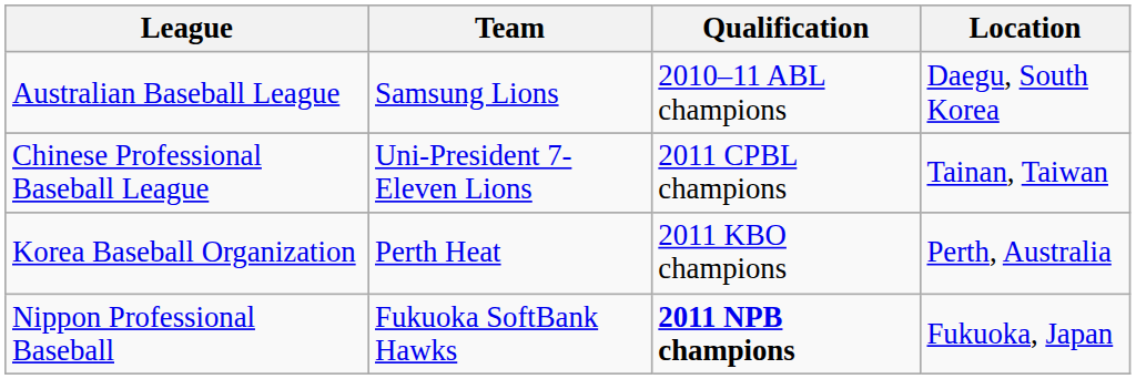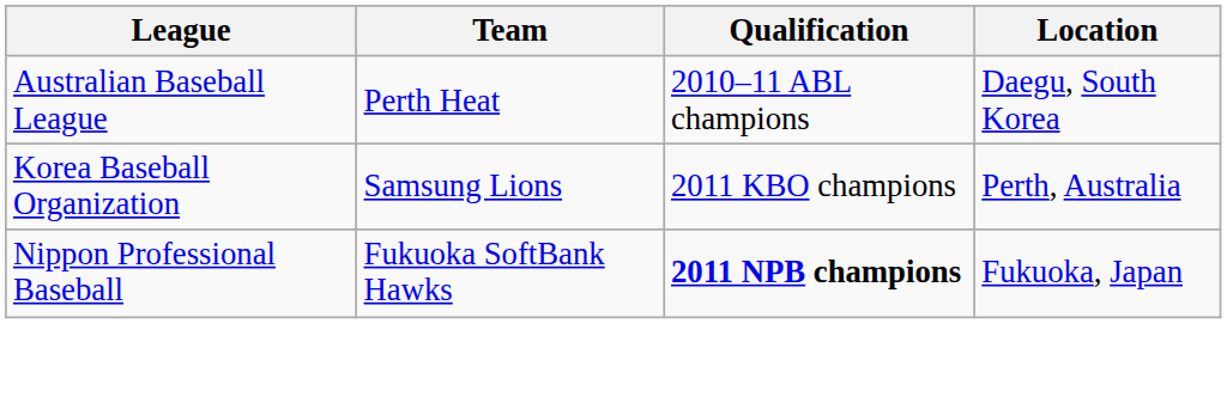Australian Baseball League | Team: Samsung Lions -> Perth Heat
- row: Chinese Professional Baseball League | Uni-President 7-Eleven Lions | 2011 CPBL champions | Tainan, Taiwan
Korea Baseball Organization | Team: Perth Heat -> Samsung Lions
